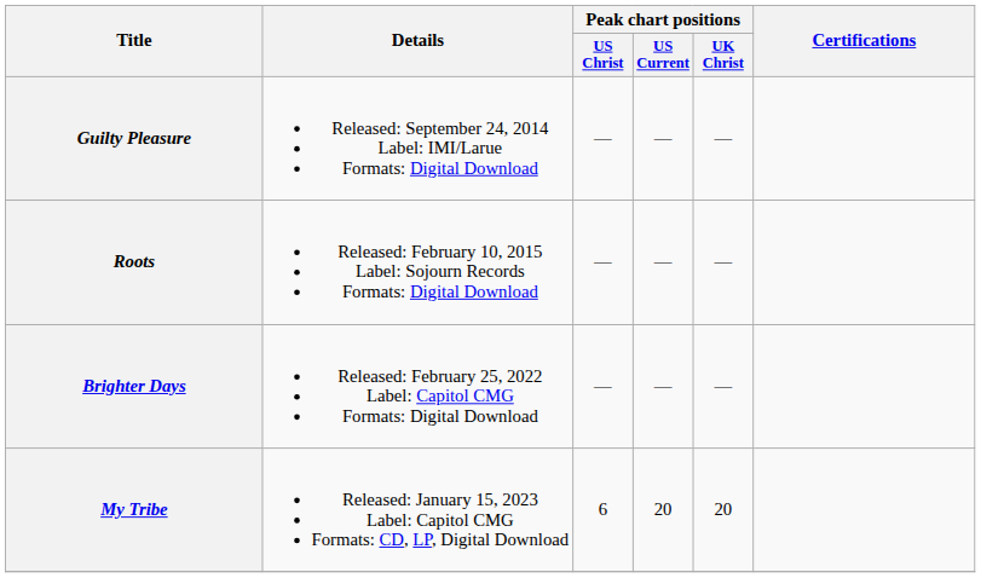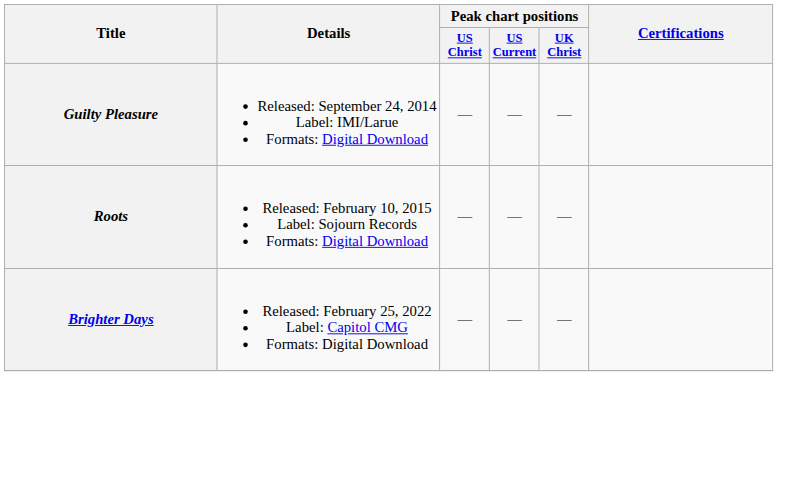- row: My Tribe | Released: January 15, 2023 Label: Capitol CMG Formats: CD, LP, Digital Download | 6 | 20 | 20
